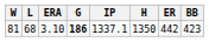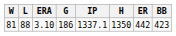81 | L: 68 -> 88
81 | G: bold -> normal
